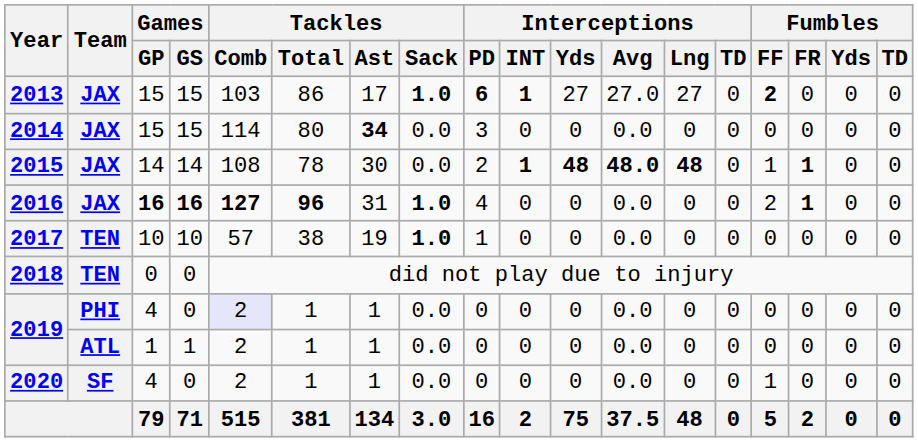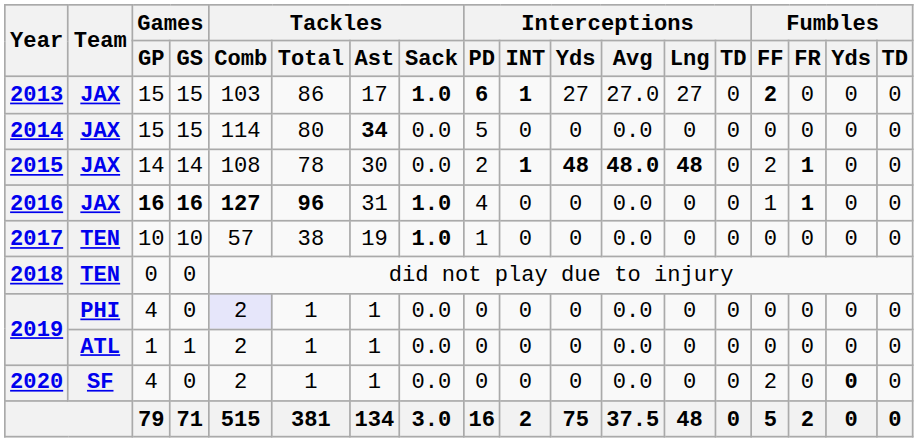2014 | Interceptions / PD: 3 -> 5
2015 | Fumbles / FF: 1 -> 2
2016 | Fumbles / FF: 2 -> 1
2020 | Fumbles / FF: 1 -> 2
2020 | Fumbles / Yds: normal -> bold
